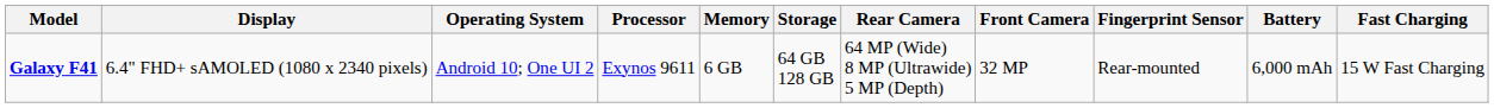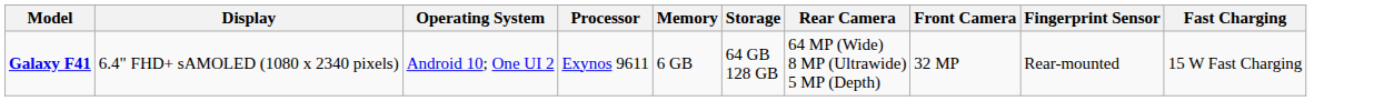- column: Battery | 6,000 mAh
